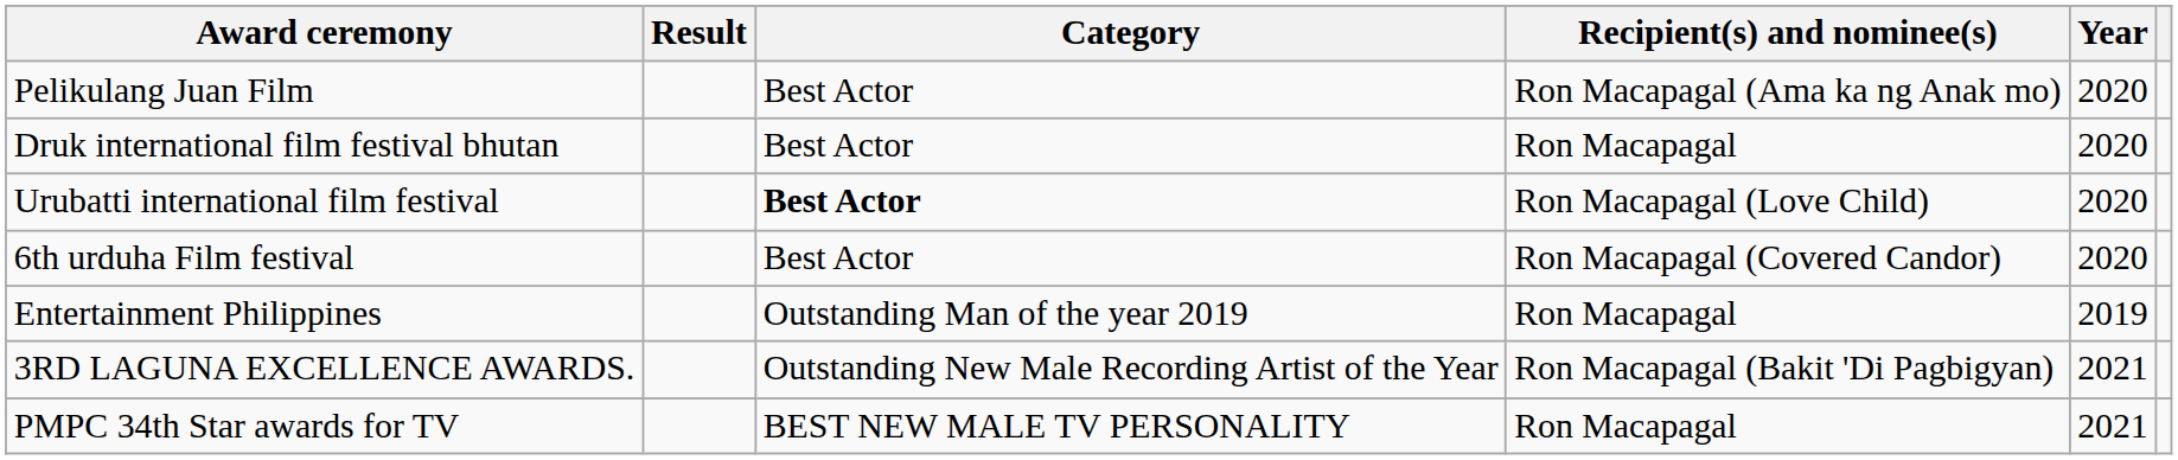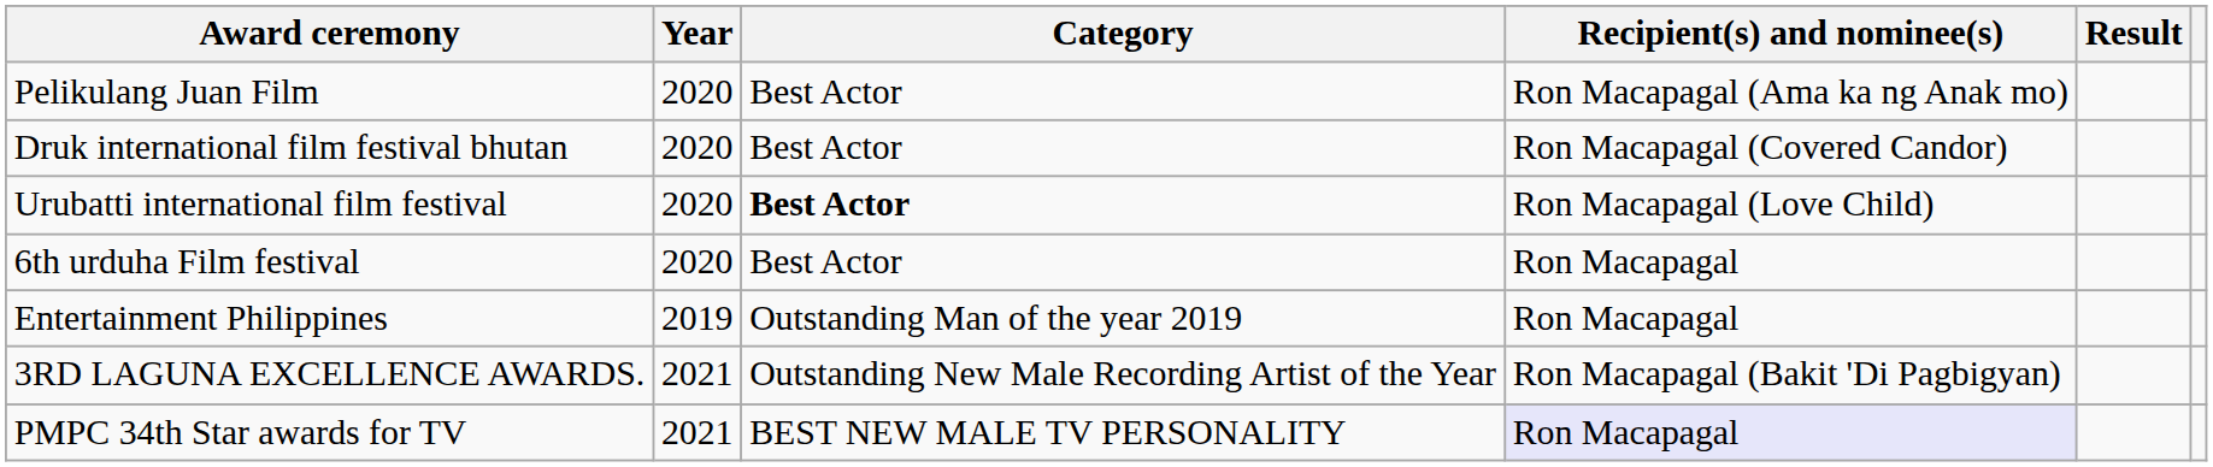columns swapped: Year <-> Result
Druk international film festival bhutan | Recipient(s) and nominee(s): Ron Macapagal -> Ron Macapagal (Covered Candor)
6th urduha Film festival | Recipient(s) and nominee(s): Ron Macapagal (Covered Candor) -> Ron Macapagal
PMPC 34th Star awards for TV | Recipient(s) and nominee(s): no background -> lavender background
